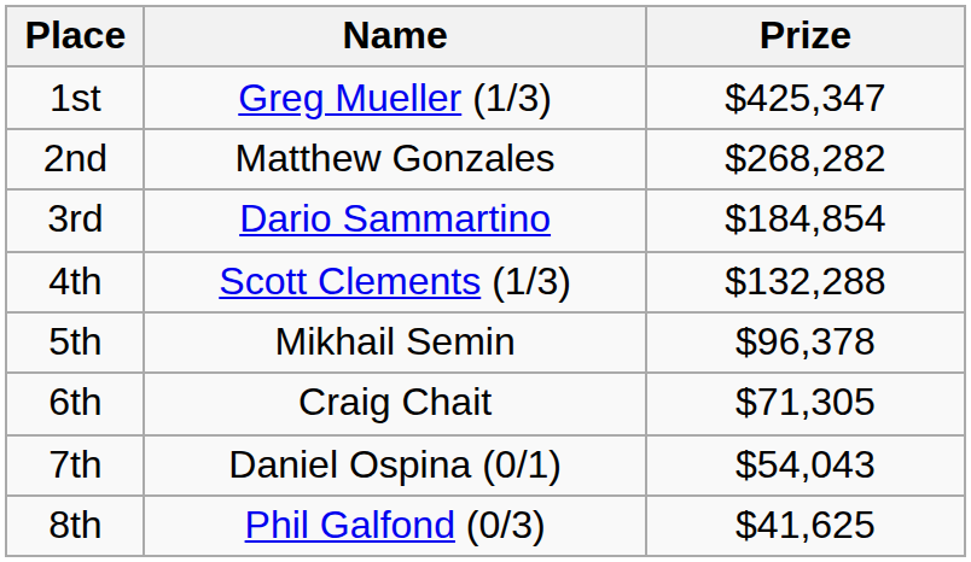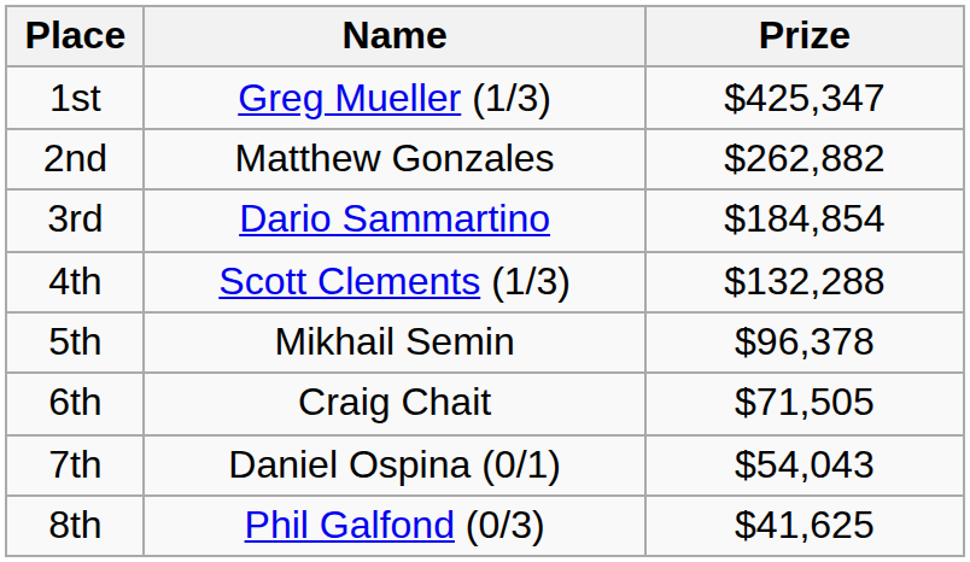2nd | Prize: $268,282 -> $262,882
6th | Prize: $71,305 -> $71,505
